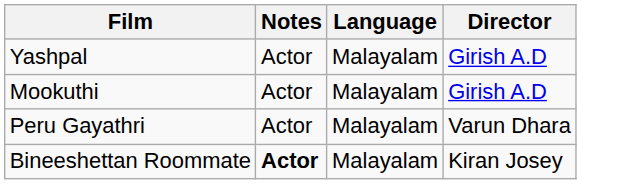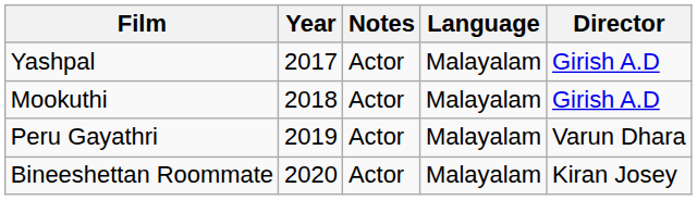+ column: Year | 2017 | 2018 | 2019 | 2020
Bineeshettan Roommate | Notes: bold -> normal
